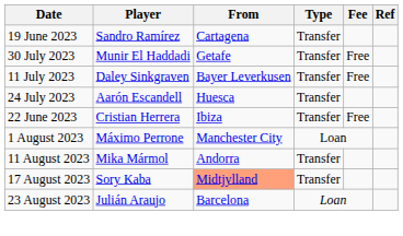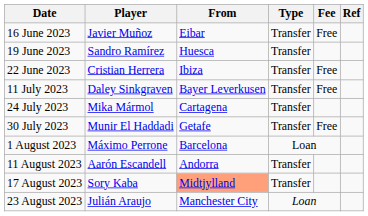+ row: 16 June 2023 | Javier Muñoz | Eibar | Transfer | Free
19 June 2023 | From: Cartagena -> Huesca
rows swapped: 22 June 2023 <-> 30 July 2023
24 July 2023 | Player: Aarón Escandell -> Mika Mármol
24 July 2023 | From: Huesca -> Cartagena
1 August 2023 | From: Manchester City -> Barcelona
11 August 2023 | Player: Mika Mármol -> Aarón Escandell
23 August 2023 | From: Barcelona -> Manchester City
